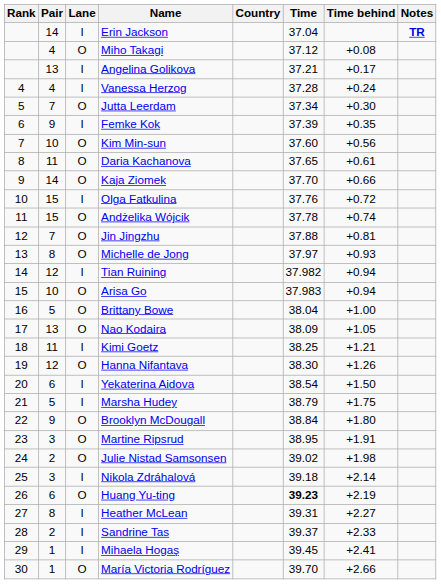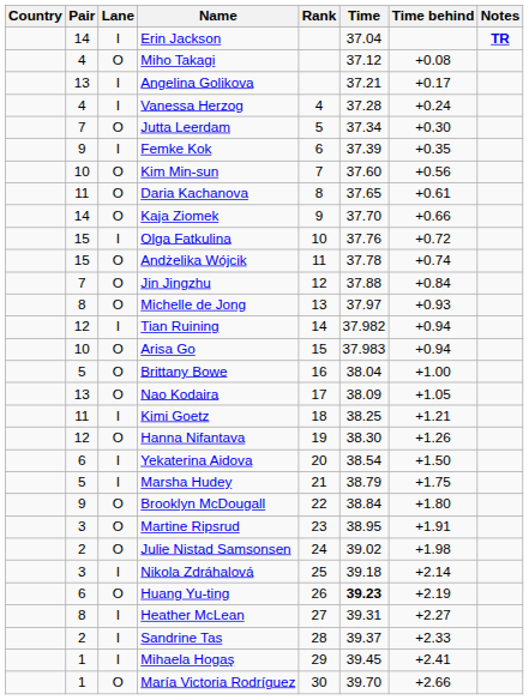columns swapped: Rank <-> Country
Jin Jingzhu | Time behind: +0.81 -> +0.84
